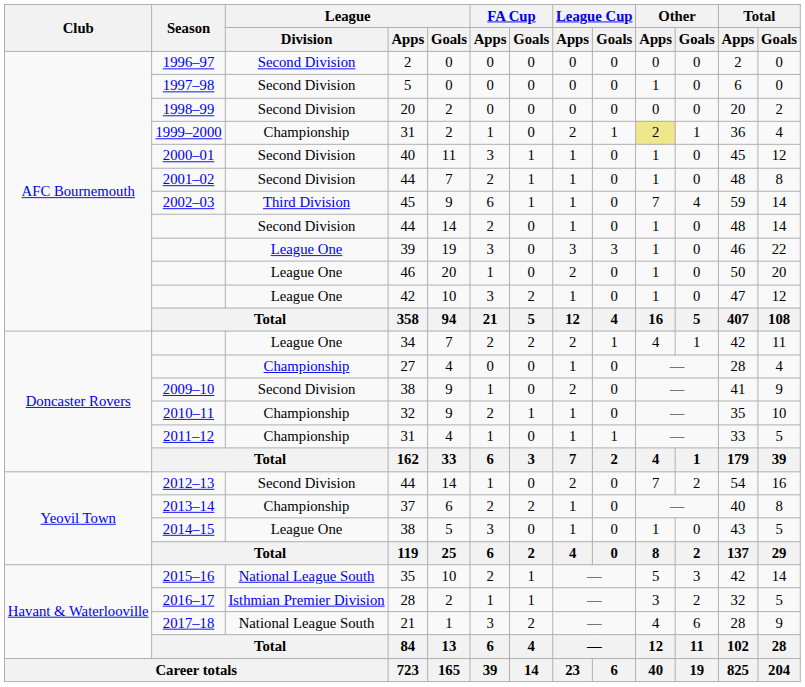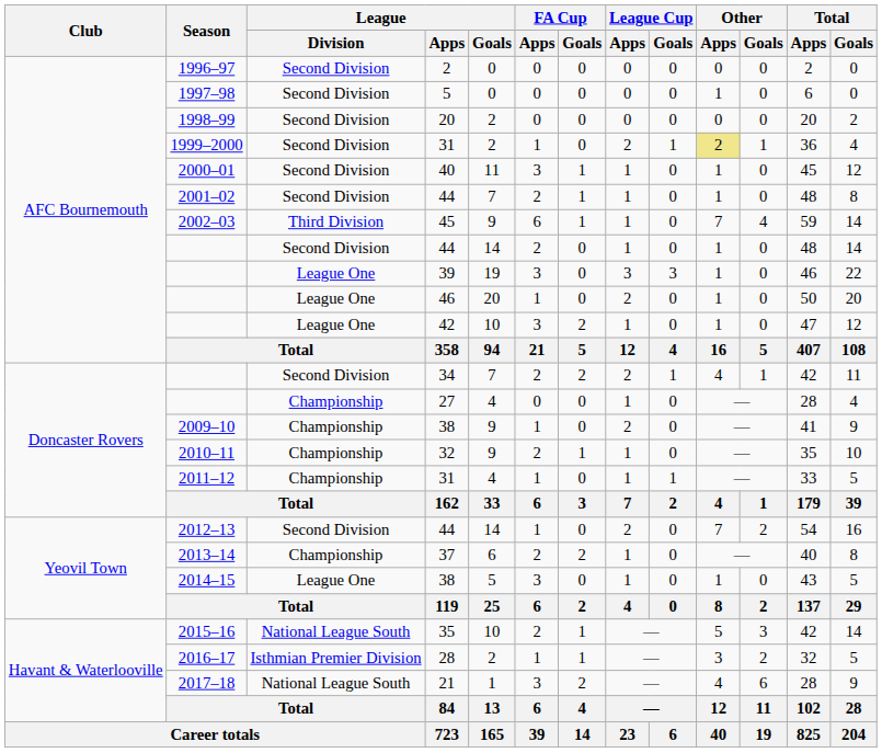1999–2000 / 31 | League / Division: Championship -> Second Division
34 | League / Division: League One -> Second Division
2009–10 / 38 | League / Division: Second Division -> Championship
